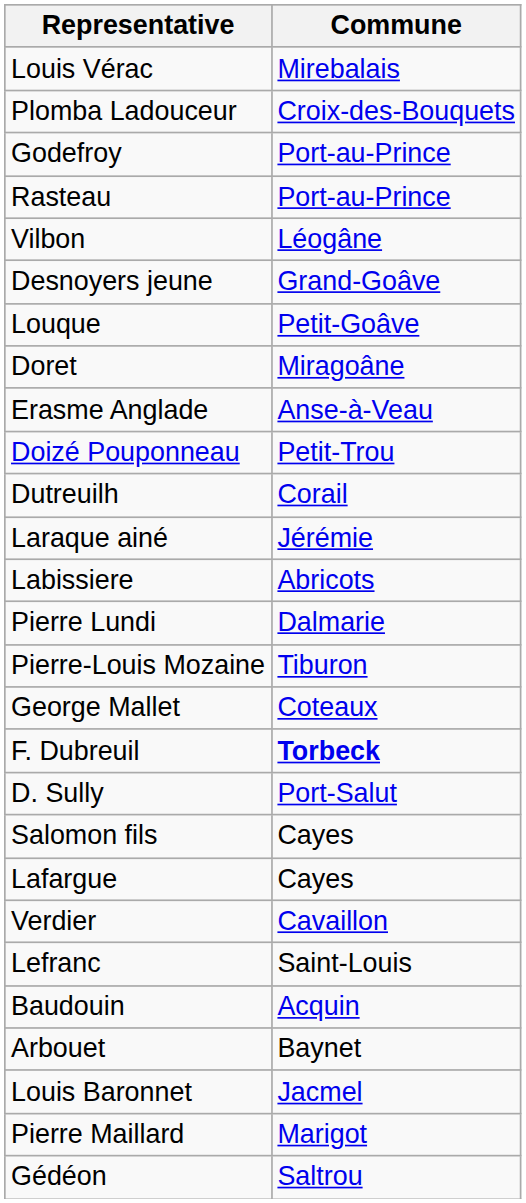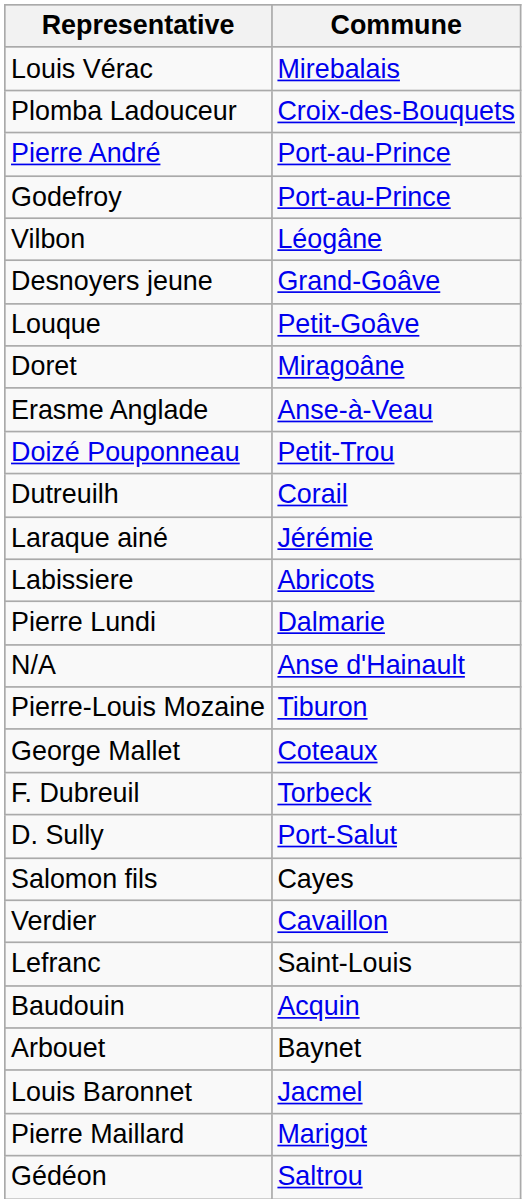+ row: Pierre André | Port-au-Prince
- row: Rasteau | Port-au-Prince
+ row: N/A | Anse d'Hainault
F. Dubreuil | Commune: bold -> normal
- row: Lafargue | Cayes
